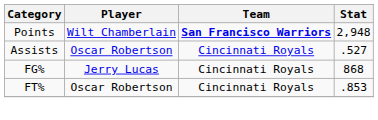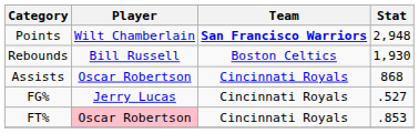+ row: Rebounds | Bill Russell | Boston Celtics | 1,930
Assists | Stat: .527 -> 868
FG% | Stat: 868 -> .527
FT% | Player: no background -> pink background
